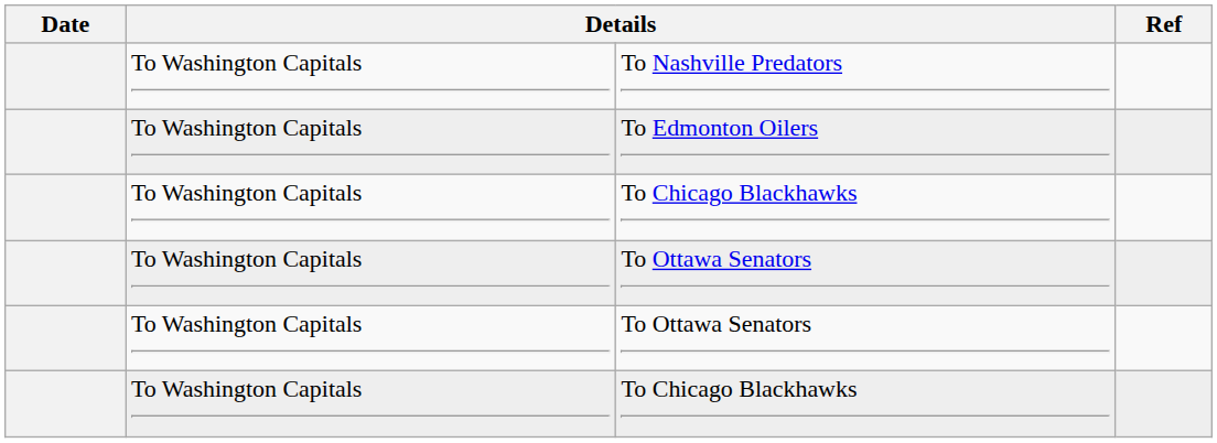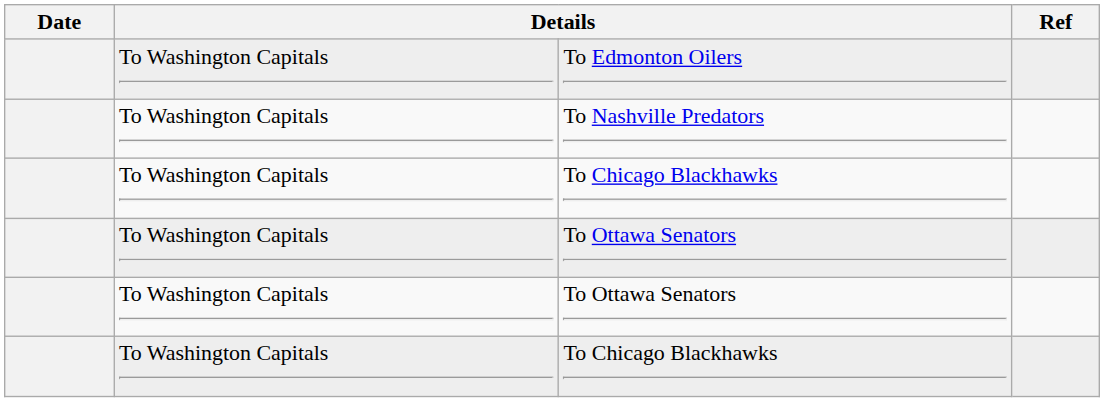rows swapped: To Nashville Predators <-> To Edmonton Oilers
